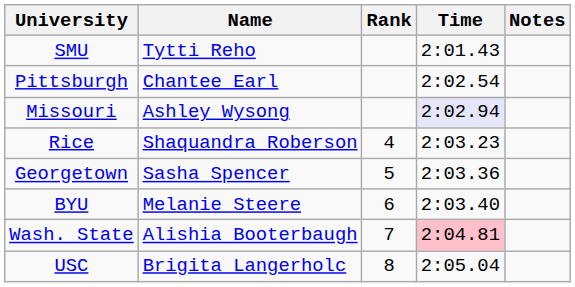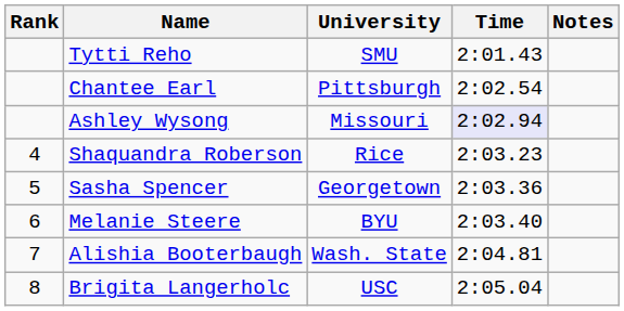columns swapped: Rank <-> University
Alishia Booterbaugh | Time: pink background -> no background
